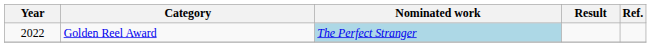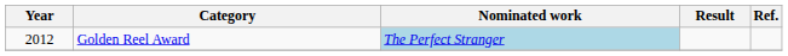Golden Reel Award | Year: 2022 -> 2012
